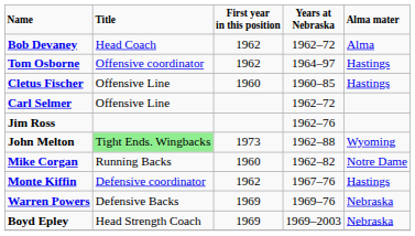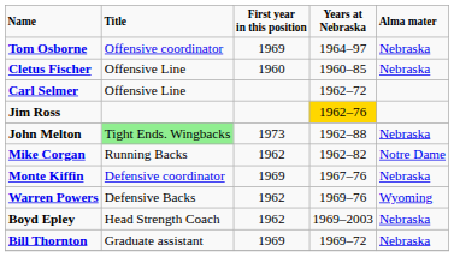- row: Bob Devaney | Head Coach | 1962 | 1962–72 | Alma
Tom Osborne | First year in this position: 1962 -> 1969
Tom Osborne | Alma mater: Hastings -> Nebraska
Cletus Fischer | Alma mater: Hastings -> Nebraska
Jim Ross | Years at Nebraska: no background -> gold background
John Melton | Alma mater: Wyoming -> Nebraska
Mike Corgan | First year in this position: 1960 -> 1962
Monte Kiffin | First year in this position: 1962 -> 1969
Monte Kiffin | Alma mater: Hastings -> Nebraska
Warren Powers | First year in this position: 1969 -> 1962
Warren Powers | Alma mater: Nebraska -> Wyoming
Boyd Epley | First year in this position: 1969 -> 1962
+ row: Bill Thornton | Graduate assistant | 1969 | 1969–72 | Nebraska
